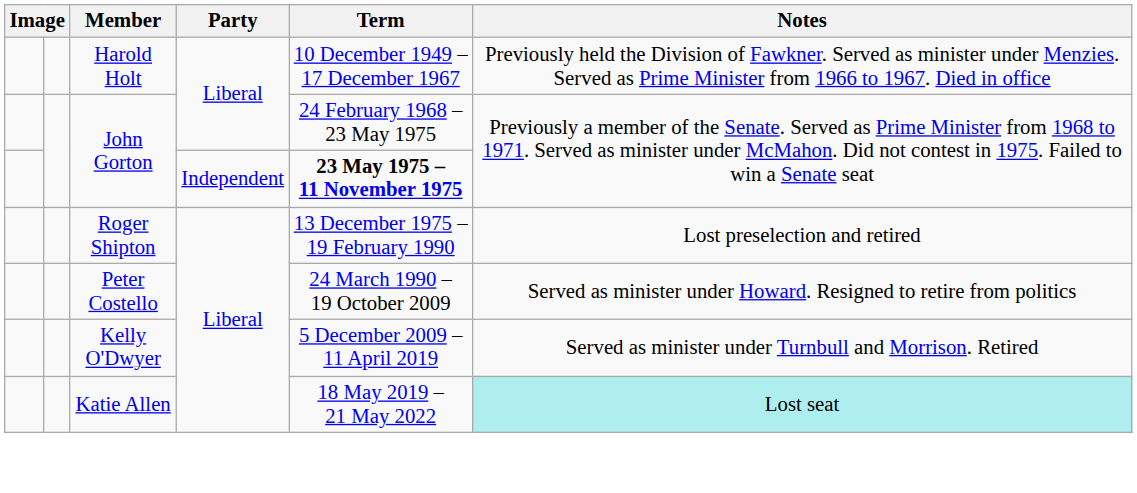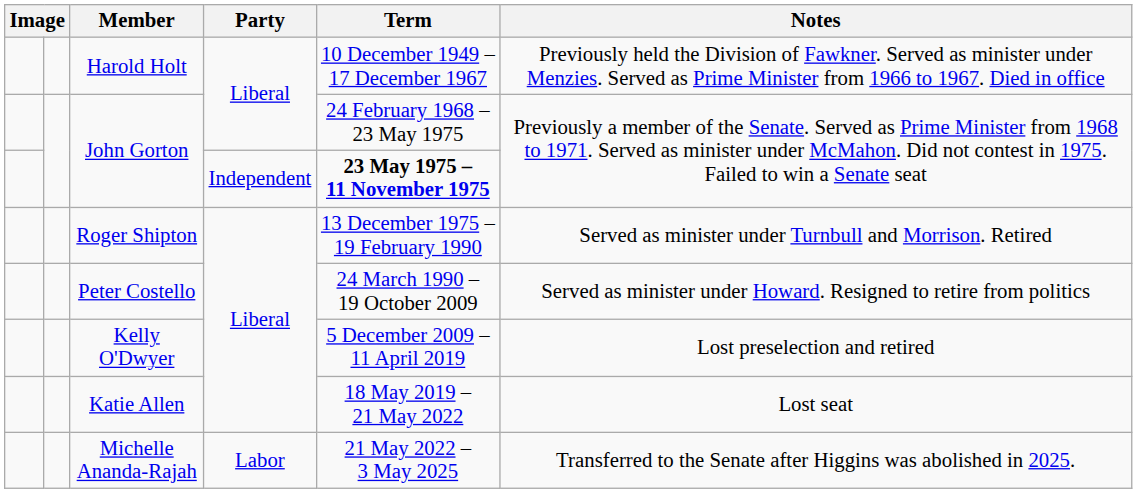Roger Shipton | Notes: Lost preselection and retired -> Served as minister under Turnbull and Morrison. Retired
Kelly O'Dwyer | Notes: Served as minister under Turnbull and Morrison. Retired -> Lost preselection and retired
Katie Allen | Notes: paleturquoise background -> no background
+ row: Michelle Ananda-Rajah | Labor | 21 May 2022 – 3 May 2025 | Transferred to the Senate after Higgins was abolished in 2025.
